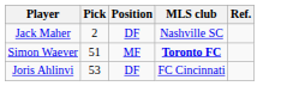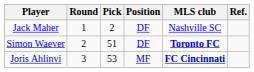+ column: Round | 1 | 2 | 3
Simon Waever | Position: MF -> DF
Joris Ahlinvi | Position: DF -> MF
Joris Ahlinvi | MLS club: normal -> bold
